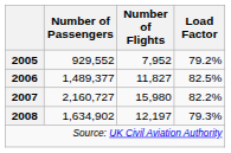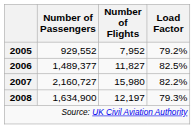2008 | Number of Passengers: 1,634,902 -> 1,634,900
